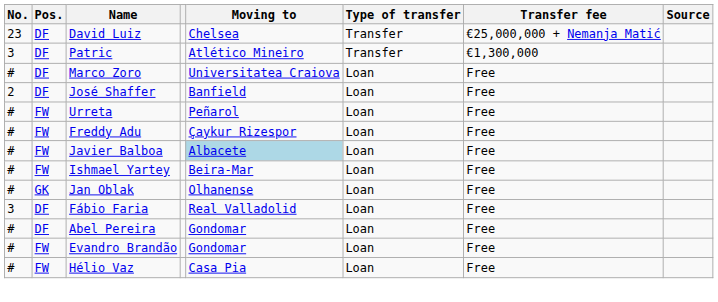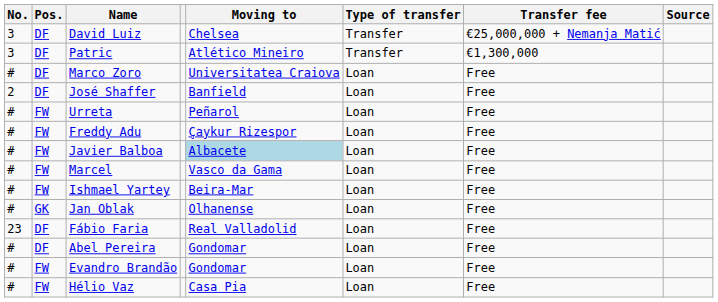David Luiz | No.: 23 -> 3
+ row: # | FW | Marcel | Vasco da Gama | Loan | Free
Fábio Faria | No.: 3 -> 23
